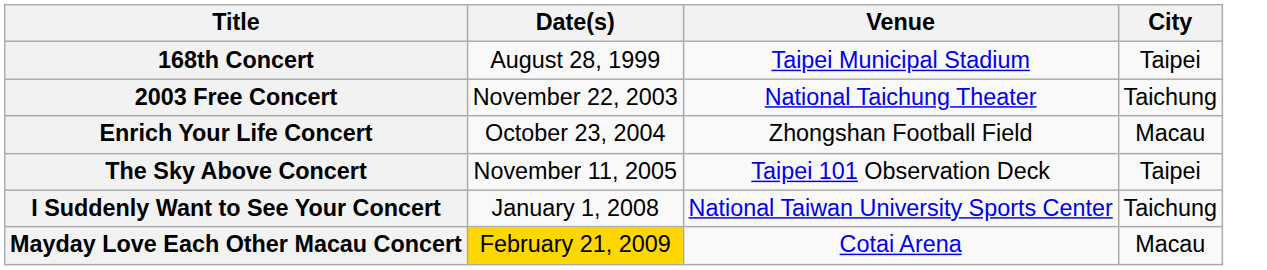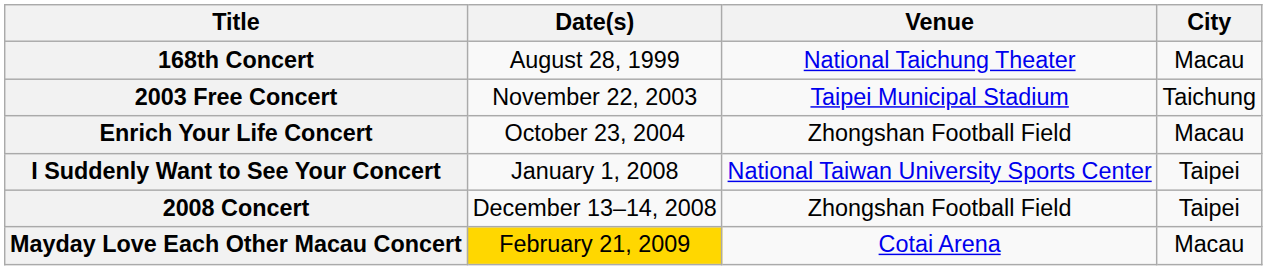168th Concert | Venue: Taipei Municipal Stadium -> National Taichung Theater
168th Concert | City: Taipei -> Macau
2003 Free Concert | Venue: National Taichung Theater -> Taipei Municipal Stadium
- row: The Sky Above Concert | November 11, 2005 | Taipei 101 Observation Deck | Taipei
I Suddenly Want to See Your Concert | City: Taichung -> Taipei
+ row: 2008 Concert | December 13–14, 2008 | Zhongshan Football Field | Taipei
